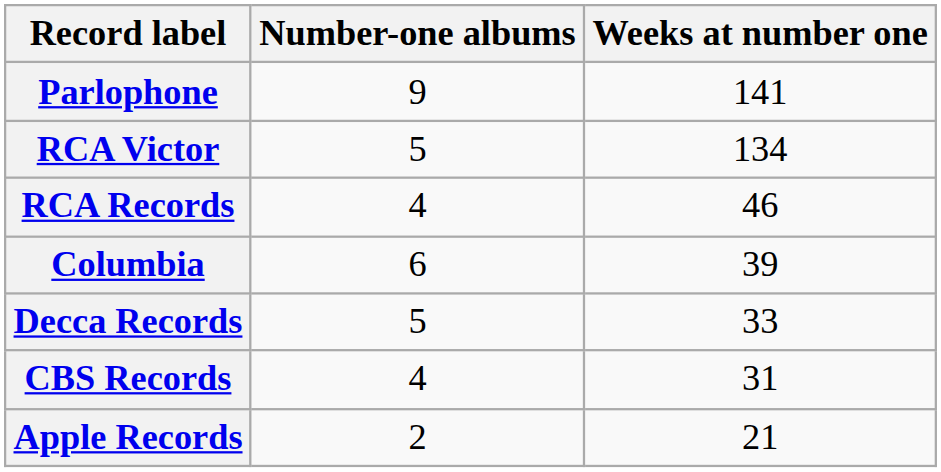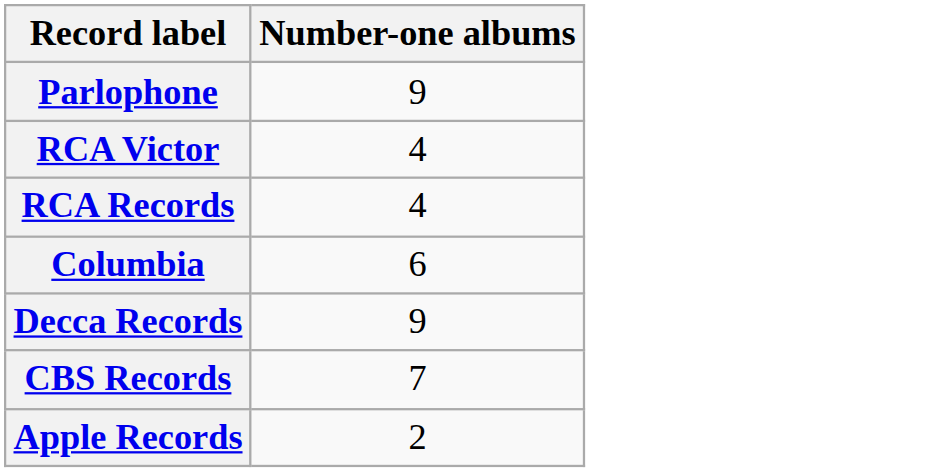- column: Weeks at number one | 141 | 134 | 46 | 39 | 33 | 31 | 21
RCA Victor | Number-one albums: 5 -> 4
Decca Records | Number-one albums: 5 -> 9
CBS Records | Number-one albums: 4 -> 7
